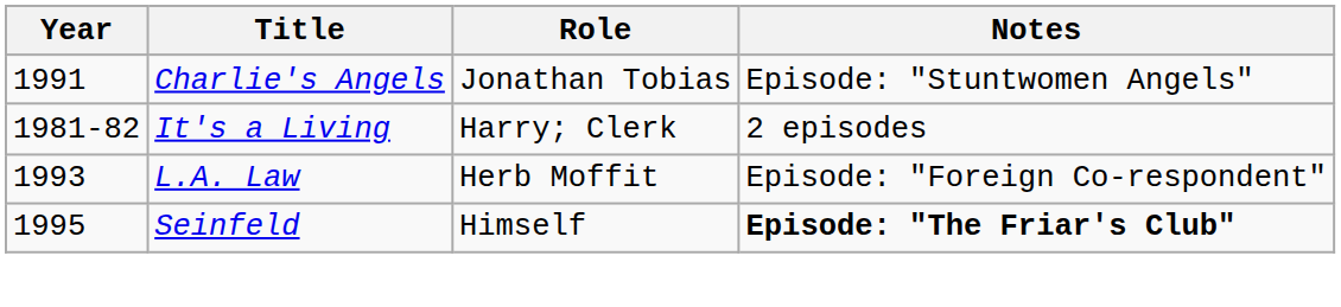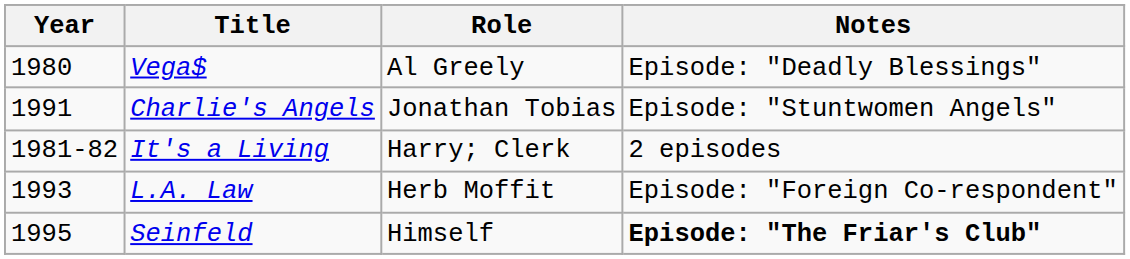+ row: 1980 | Vega$ | Al Greely | Episode: "Deadly Blessings"
